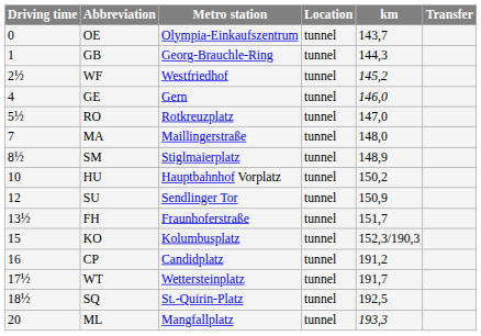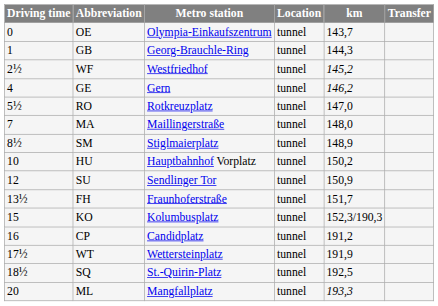GE | km: 146,0 -> 146,2
WT | km: 191,7 -> 191,9
